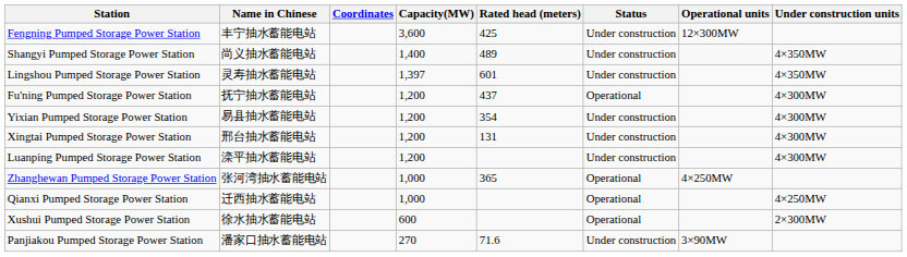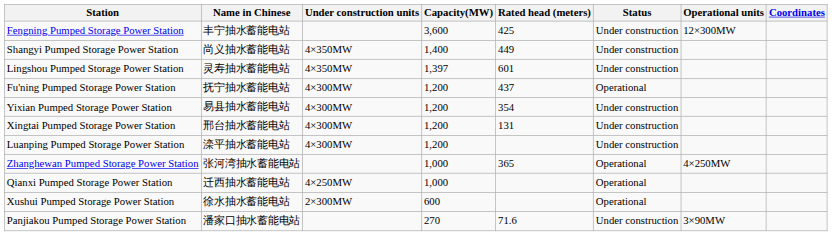columns swapped: Coordinates <-> Under construction units
Shangyi Pumped Storage Power Station | Rated head (meters): 489 -> 449
